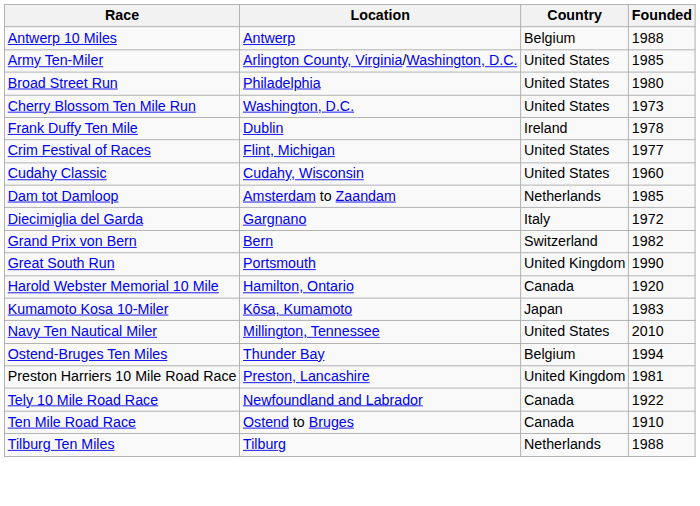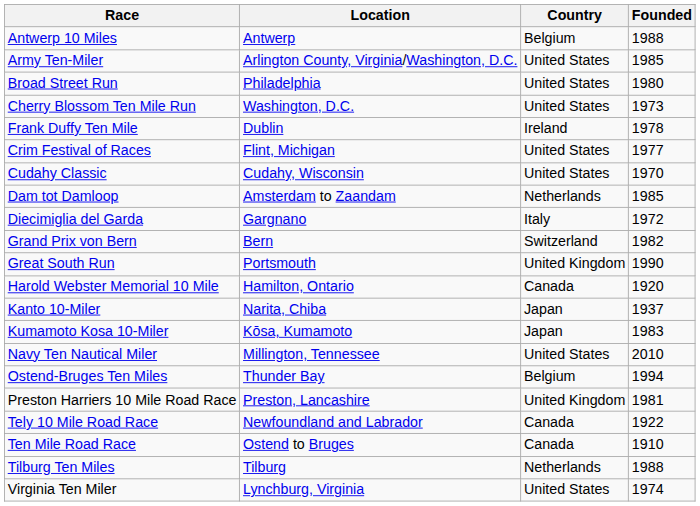Cudahy Classic | Founded: 1960 -> 1970
+ row: Kanto 10-Miler | Narita, Chiba | Japan | 1937
+ row: Virginia Ten Miler | Lynchburg, Virginia | United States | 1974
